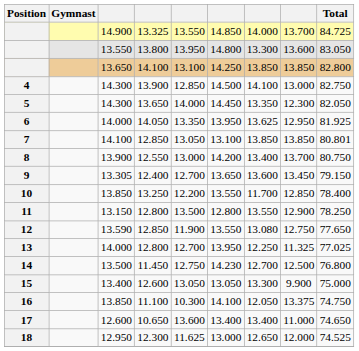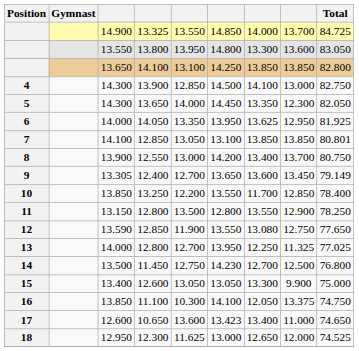9 | Total: 79.150 -> 79.149
17 | column 6: 13.400 -> 13.423
